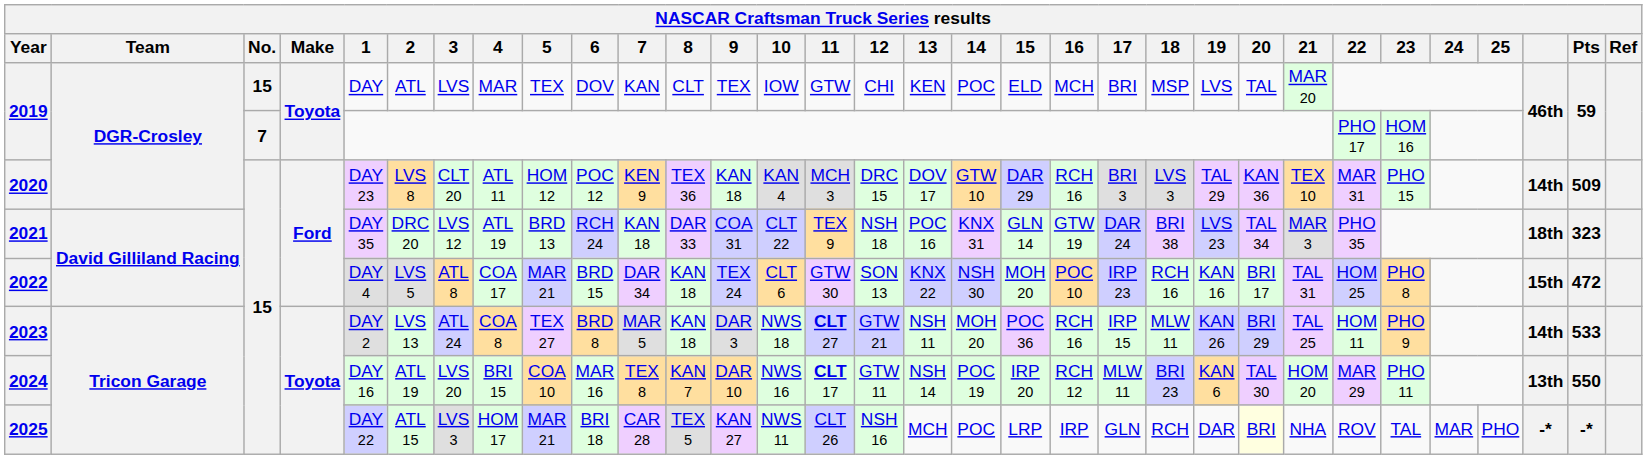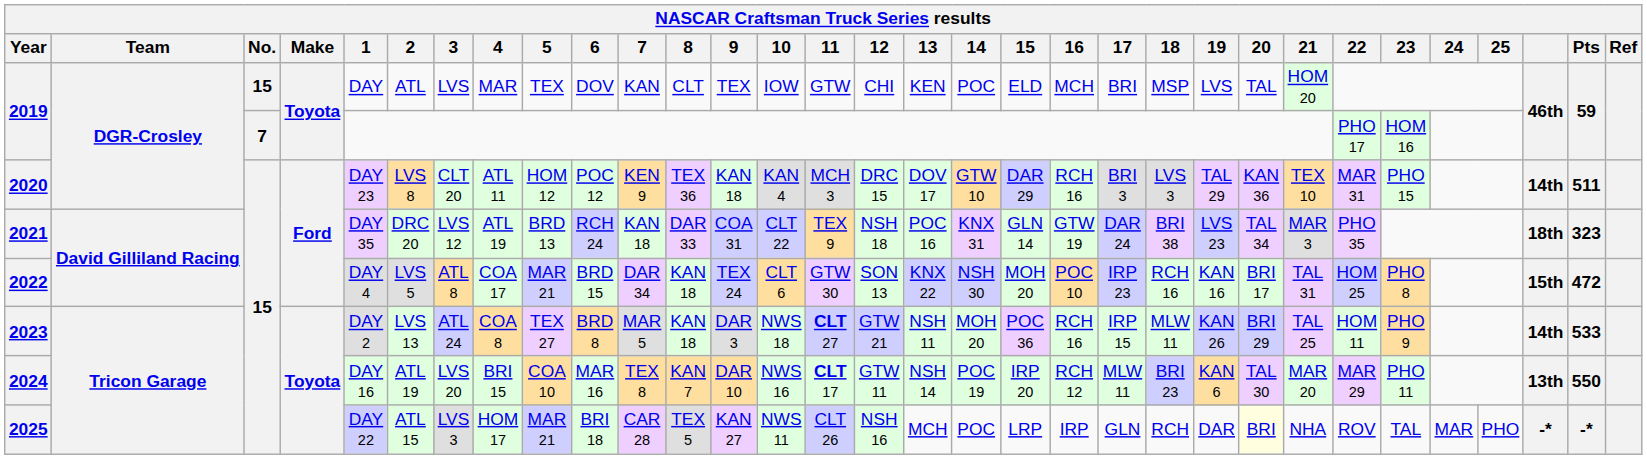2019 / 15 | 21: MAR 20 -> HOM 20
2020 | Pts: 509 -> 511
2024 | 21: HOM 20 -> MAR 20
